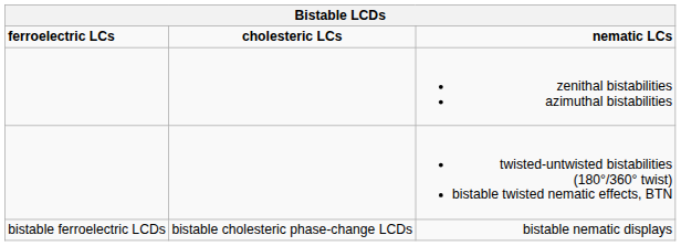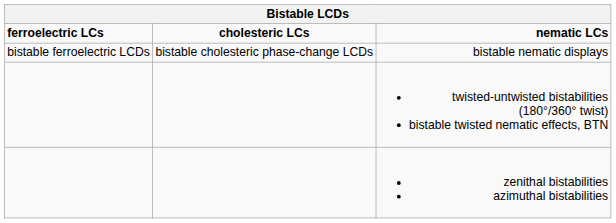rows swapped: bistable nematic displays <-> zenithal bistabilities azimuthal bistabilities
